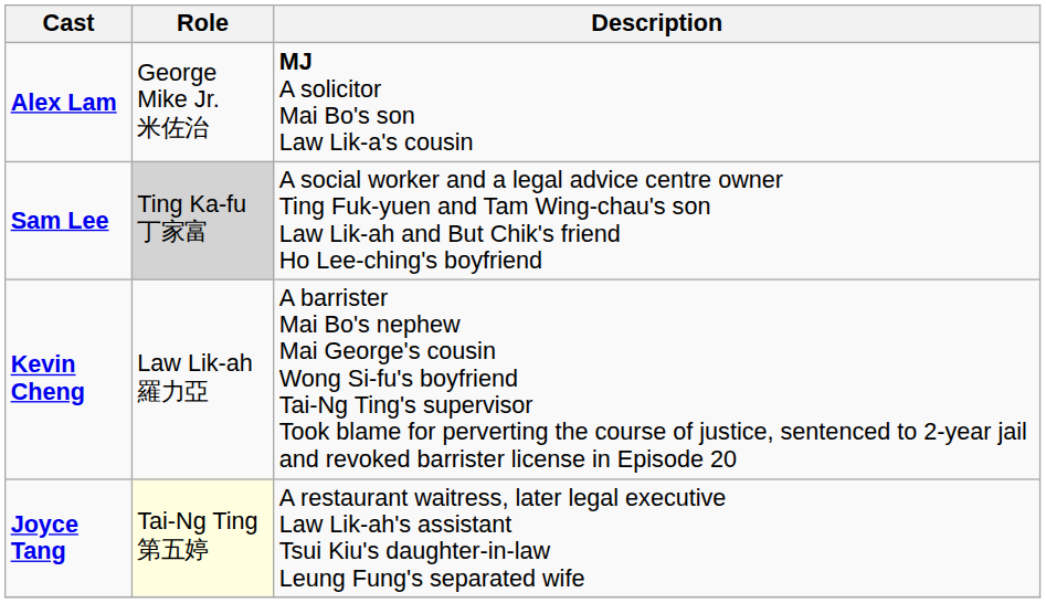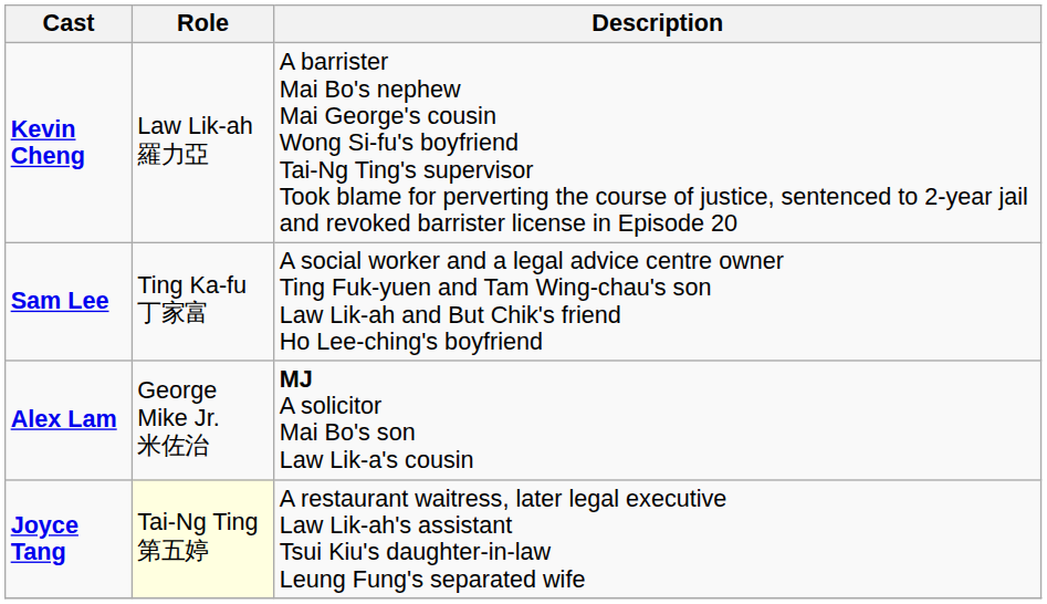rows swapped: Kevin Cheng <-> Alex Lam
Sam Lee | Role: lightgrey background -> no background
